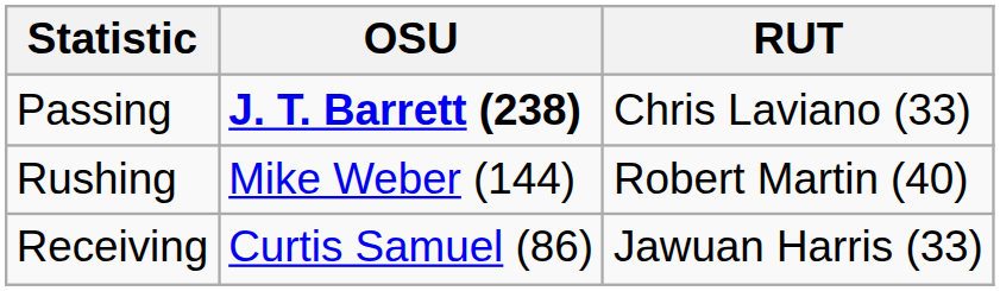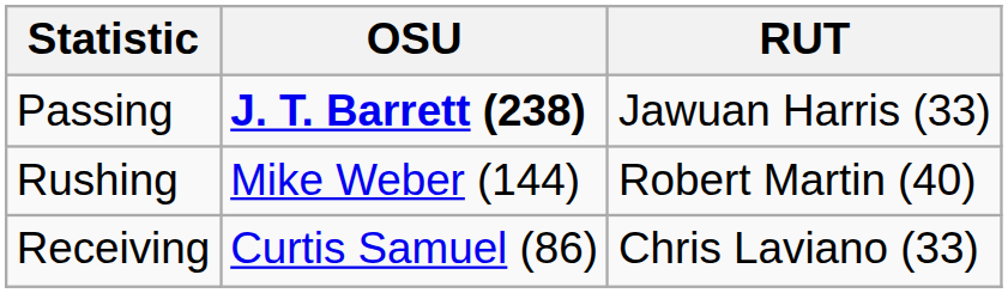Passing | RUT: Chris Laviano (33) -> Jawuan Harris (33)
Receiving | RUT: Jawuan Harris (33) -> Chris Laviano (33)
